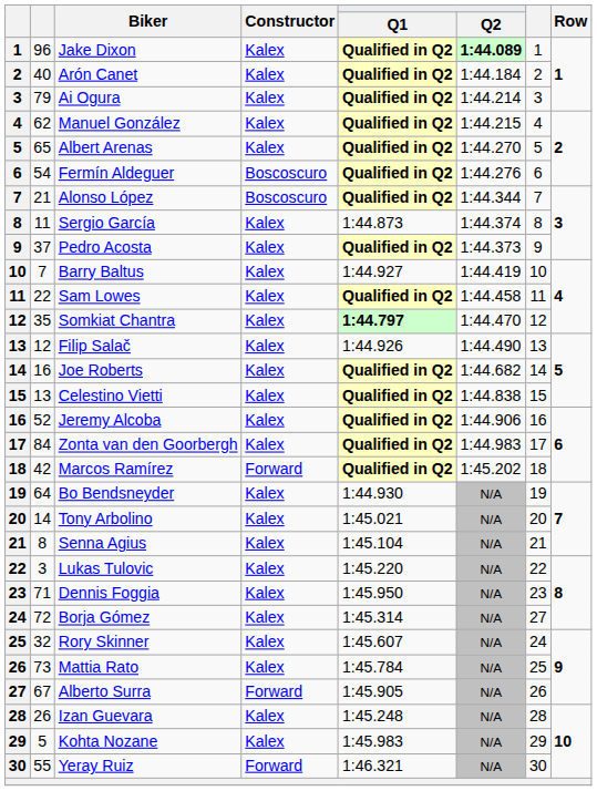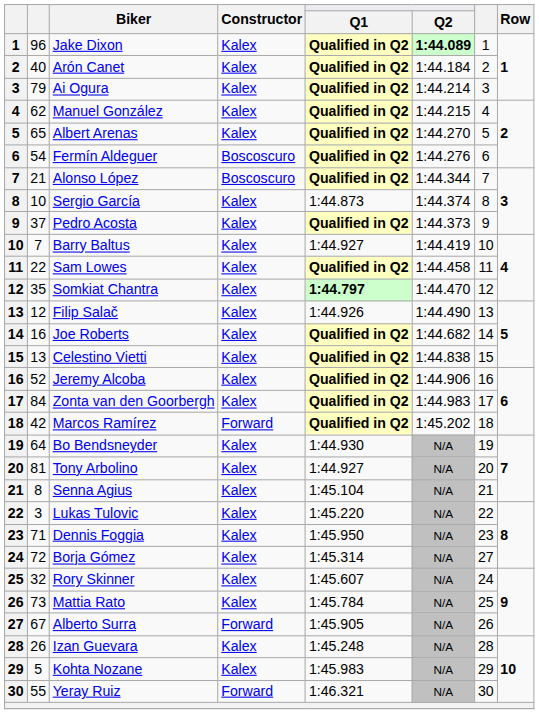Sergio García | column 2: 11 -> 10
Tony Arbolino | column 2: 14 -> 81
Tony Arbolino | Q1: 1:45.021 -> 1:44.927
